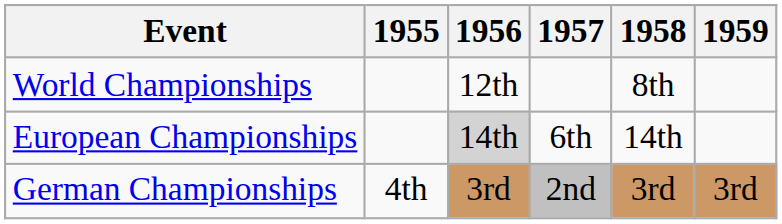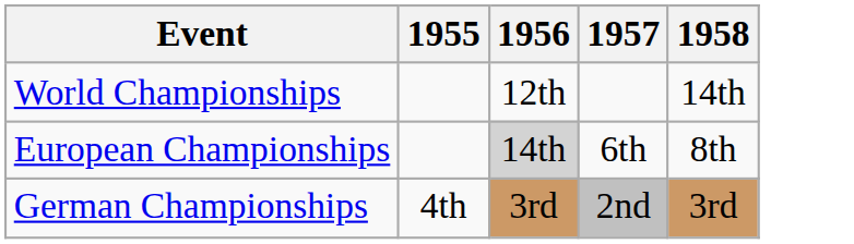- column: 1959 | 3rd
World Championships | 1958: 8th -> 14th
European Championships | 1958: 14th -> 8th
